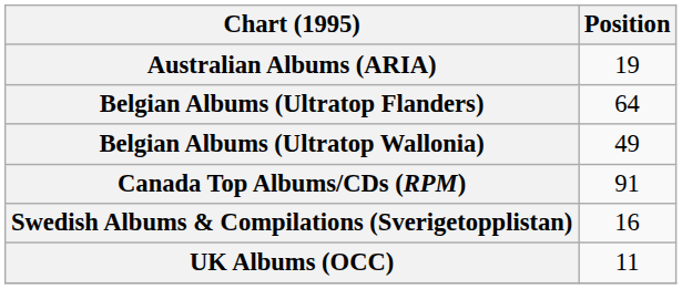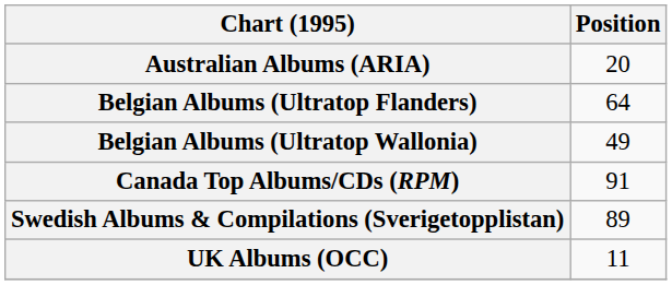Australian Albums (ARIA) | Position: 19 -> 20
Swedish Albums & Compilations (Sverigetopplistan) | Position: 16 -> 89
